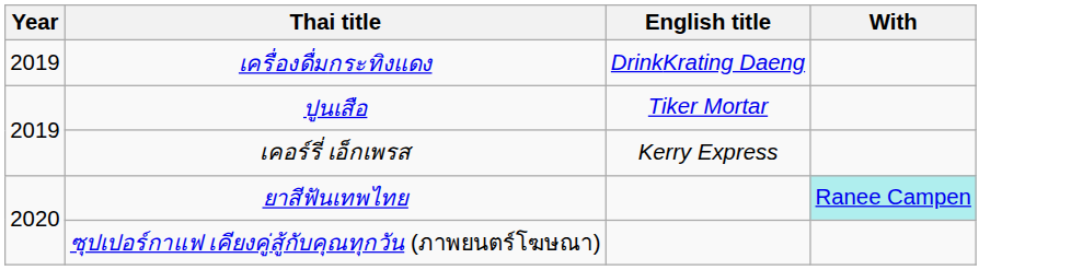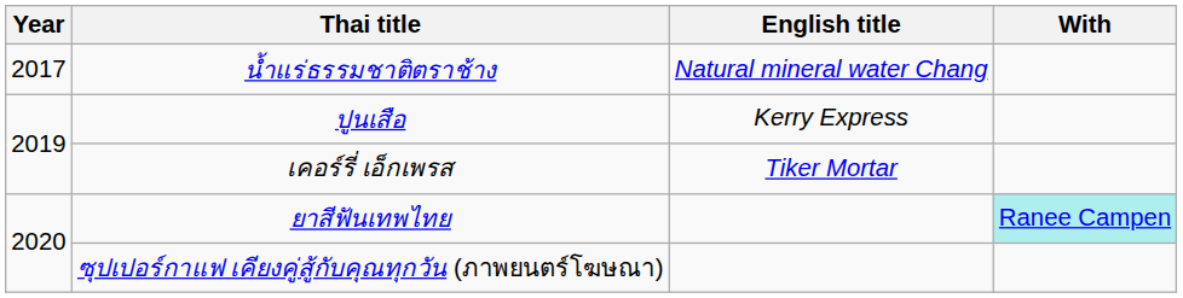+ row: 2017 | น้ำแร่ธรรมชาติตราช้าง | Natural mineral water Chang
- row: 2019 | เครื่องดื่มกระทิงแดง | DrinkKrating Daeng
ปูนเสือ | English title: Tiker Mortar -> Kerry Express
เคอร์รี่ เอ็กเพรส | English title: Kerry Express -> Tiker Mortar
